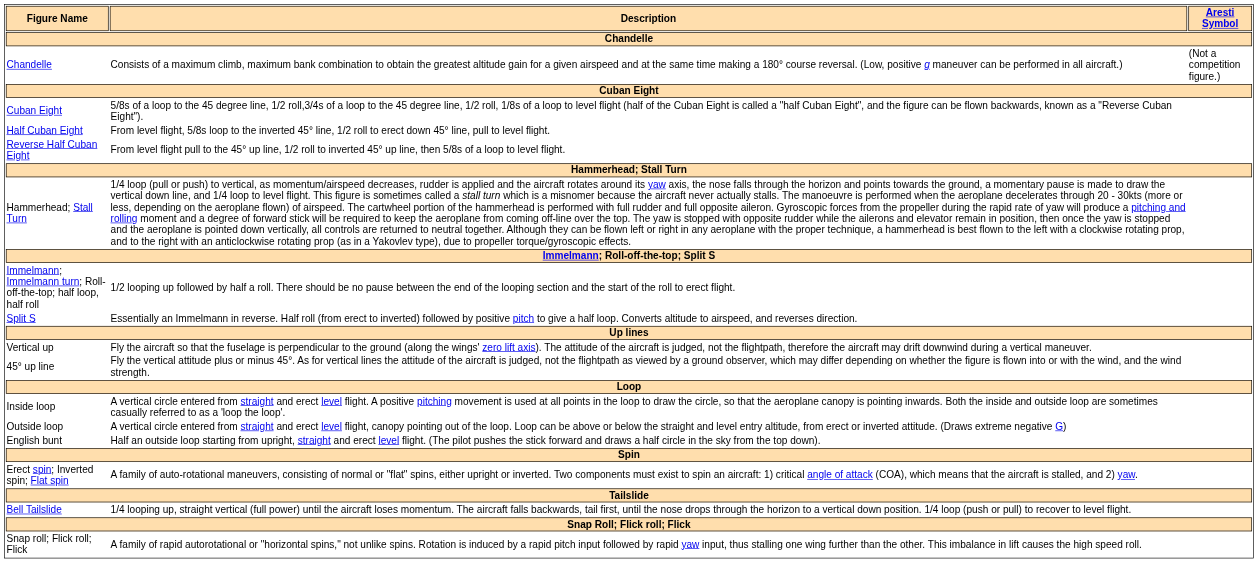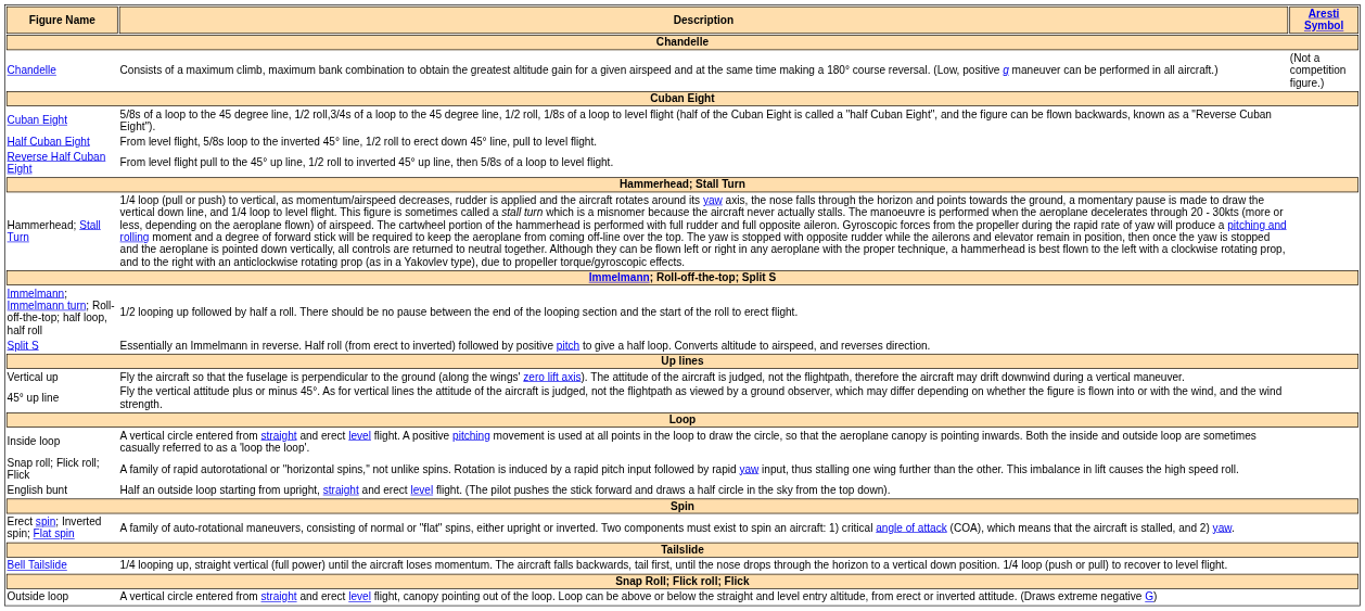rows swapped: Outside loop <-> Snap roll; Flick roll; Flick
